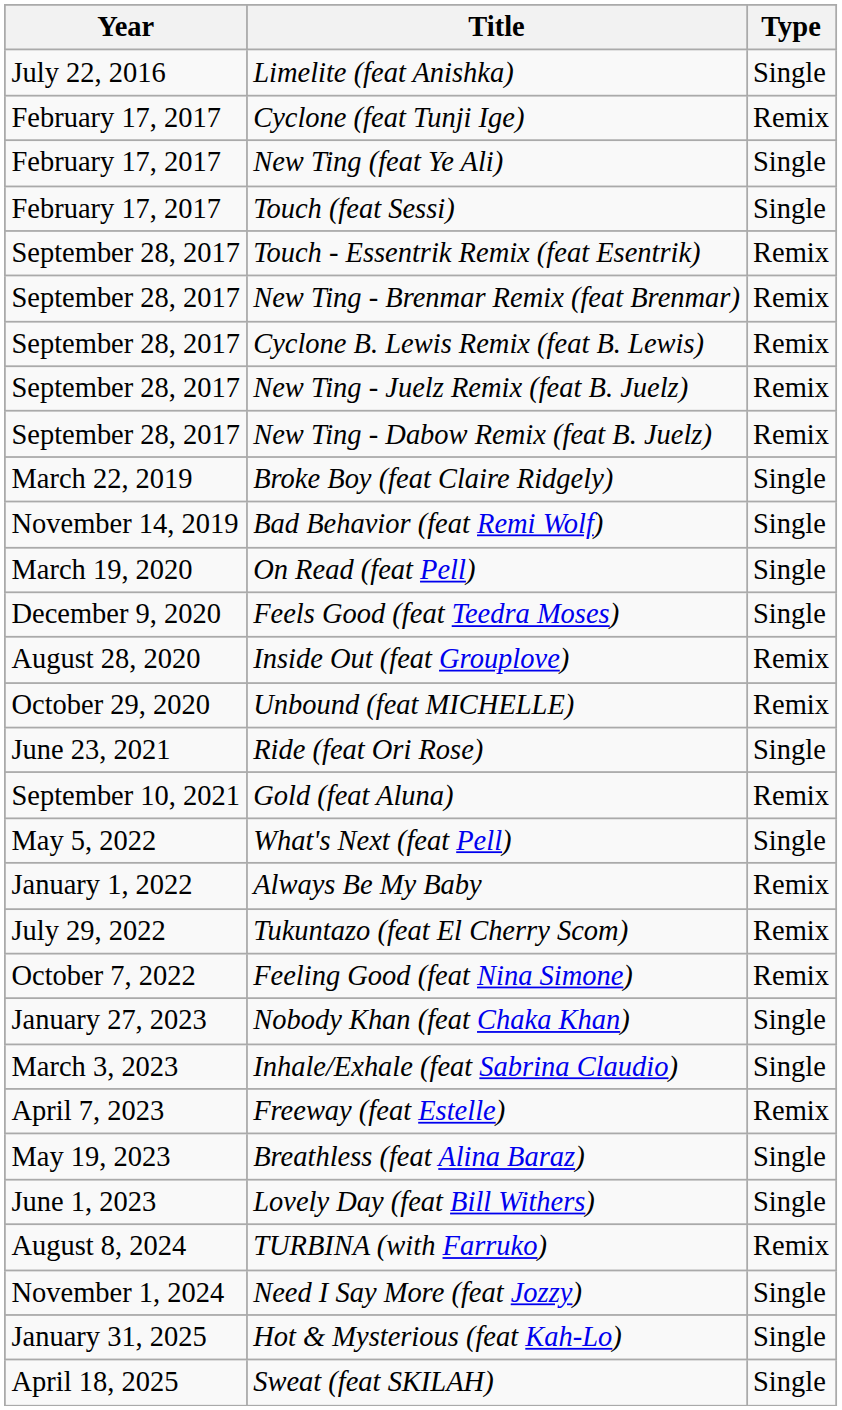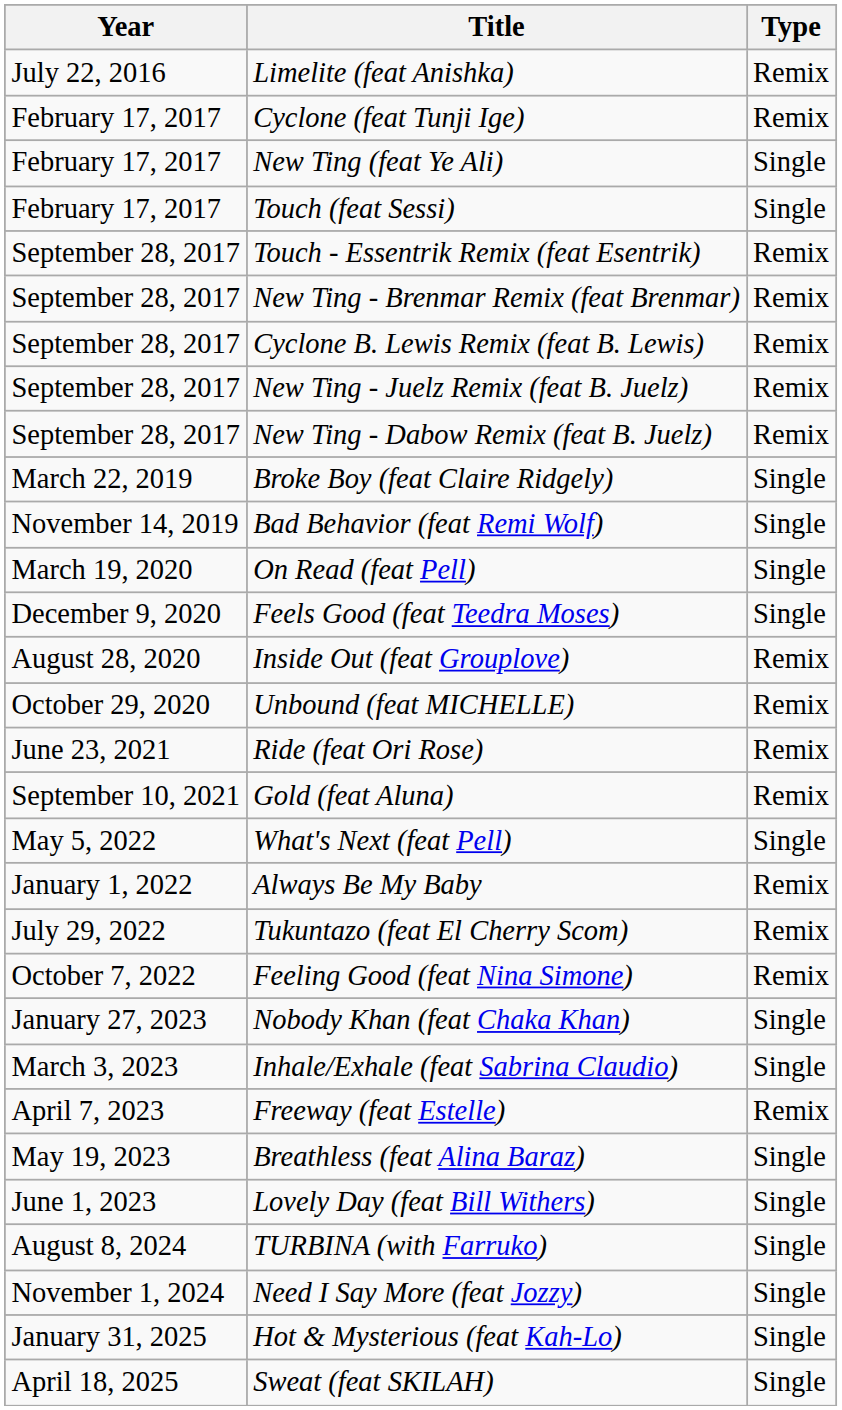Limelite (feat Anishka) | Type: Single -> Remix
Ride (feat Ori Rose) | Type: Single -> Remix
TURBINA (with Farruko) | Type: Remix -> Single
